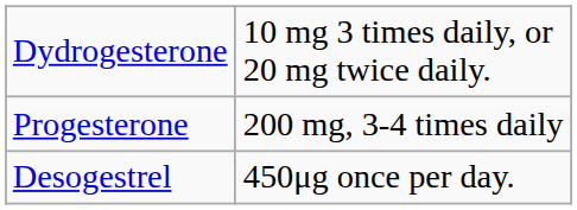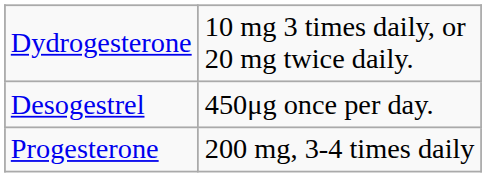rows swapped: Progesterone <-> Desogestrel
